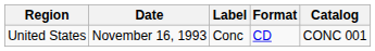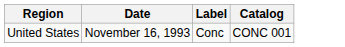- column: Format | CD
